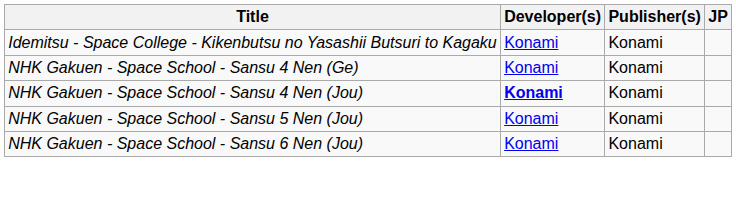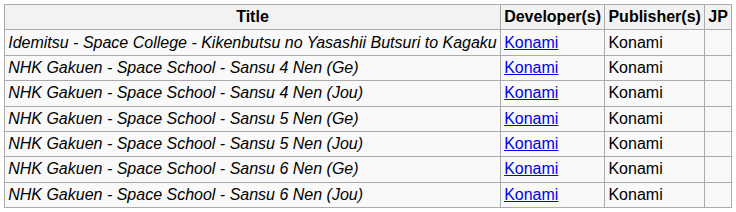NHK Gakuen - Space School - Sansu 4 Nen (Jou) | Developer(s): bold -> normal
+ row: NHK Gakuen - Space School - Sansu 5 Nen (Ge) | Konami | Konami
+ row: NHK Gakuen - Space School - Sansu 6 Nen (Ge) | Konami | Konami
